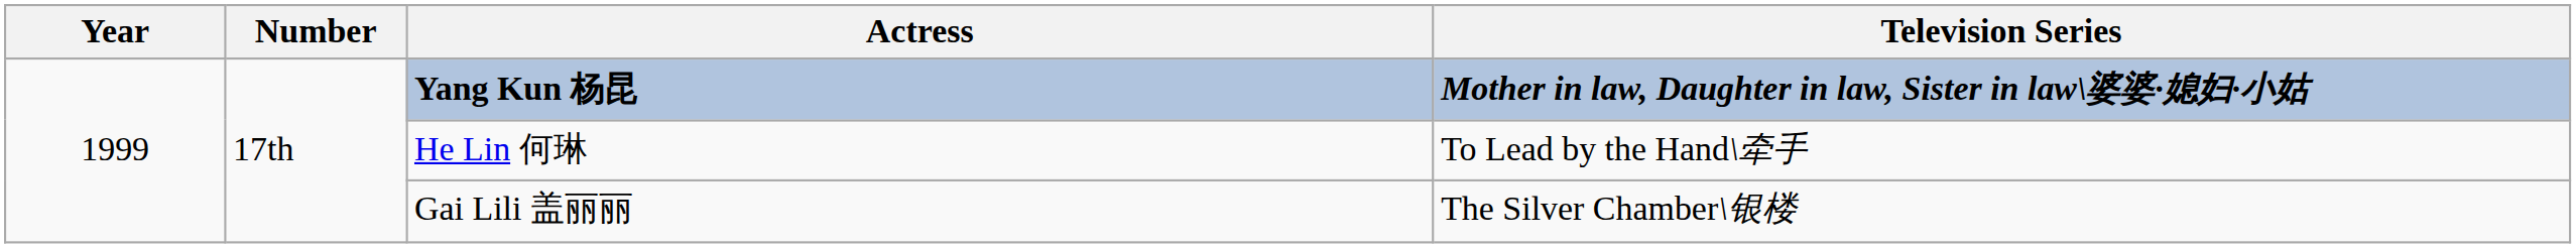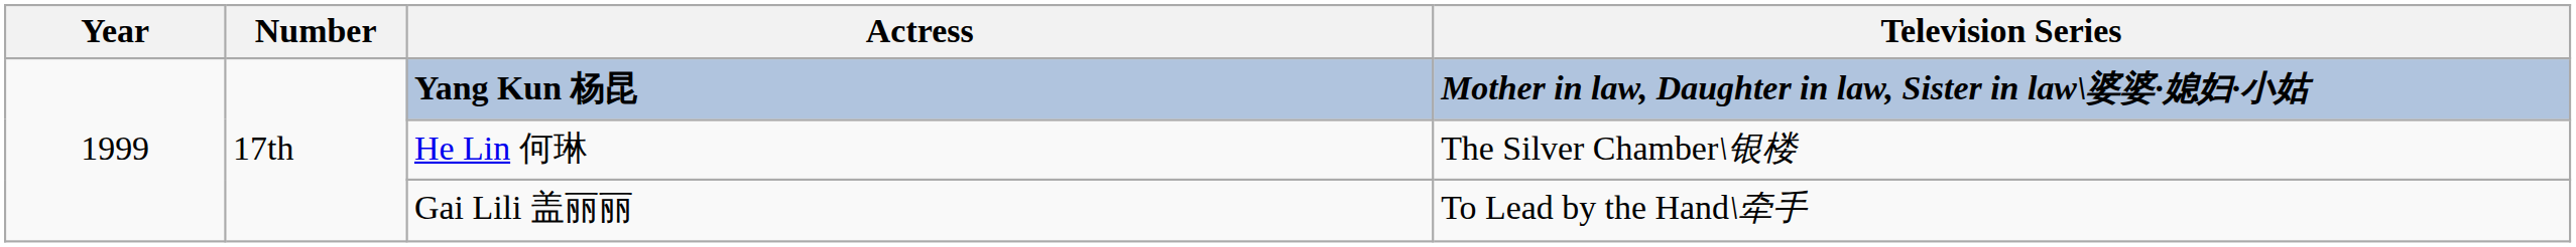He Lin 何琳 | Television Series: To Lead by the Hand\牵手 -> The Silver Chamber\银楼
Gai Lili 盖丽丽 | Television Series: The Silver Chamber\银楼 -> To Lead by the Hand\牵手
